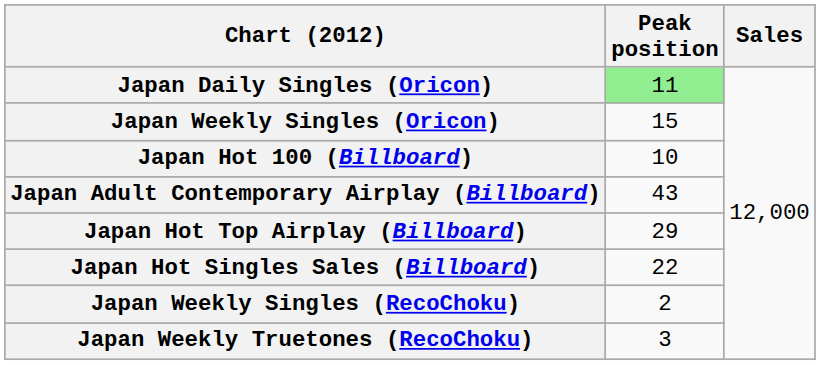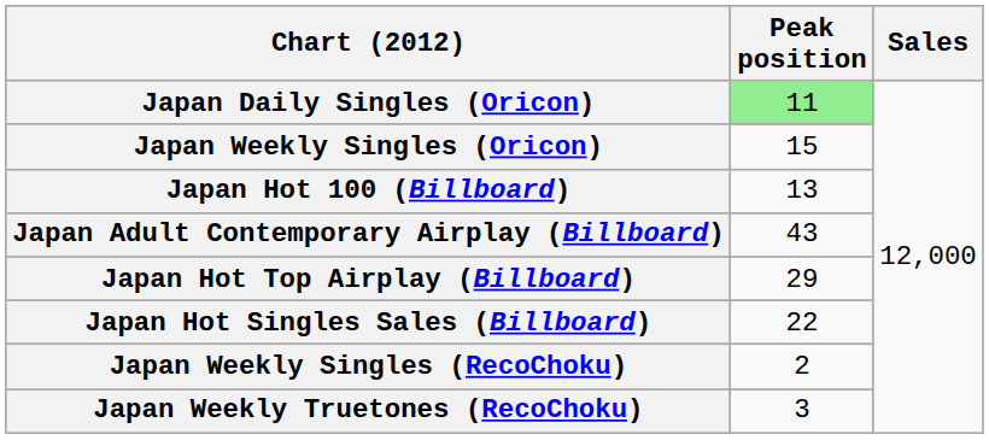Japan Hot 100 (Billboard) | Peak position: 10 -> 13
